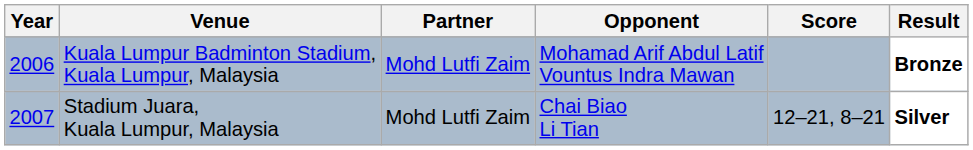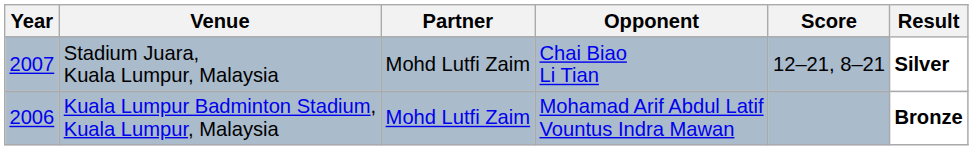rows swapped: Kuala Lumpur Badminton Stadium, Kuala Lumpur, Malaysia <-> Stadium Juara, Kuala Lumpur, Malaysia
